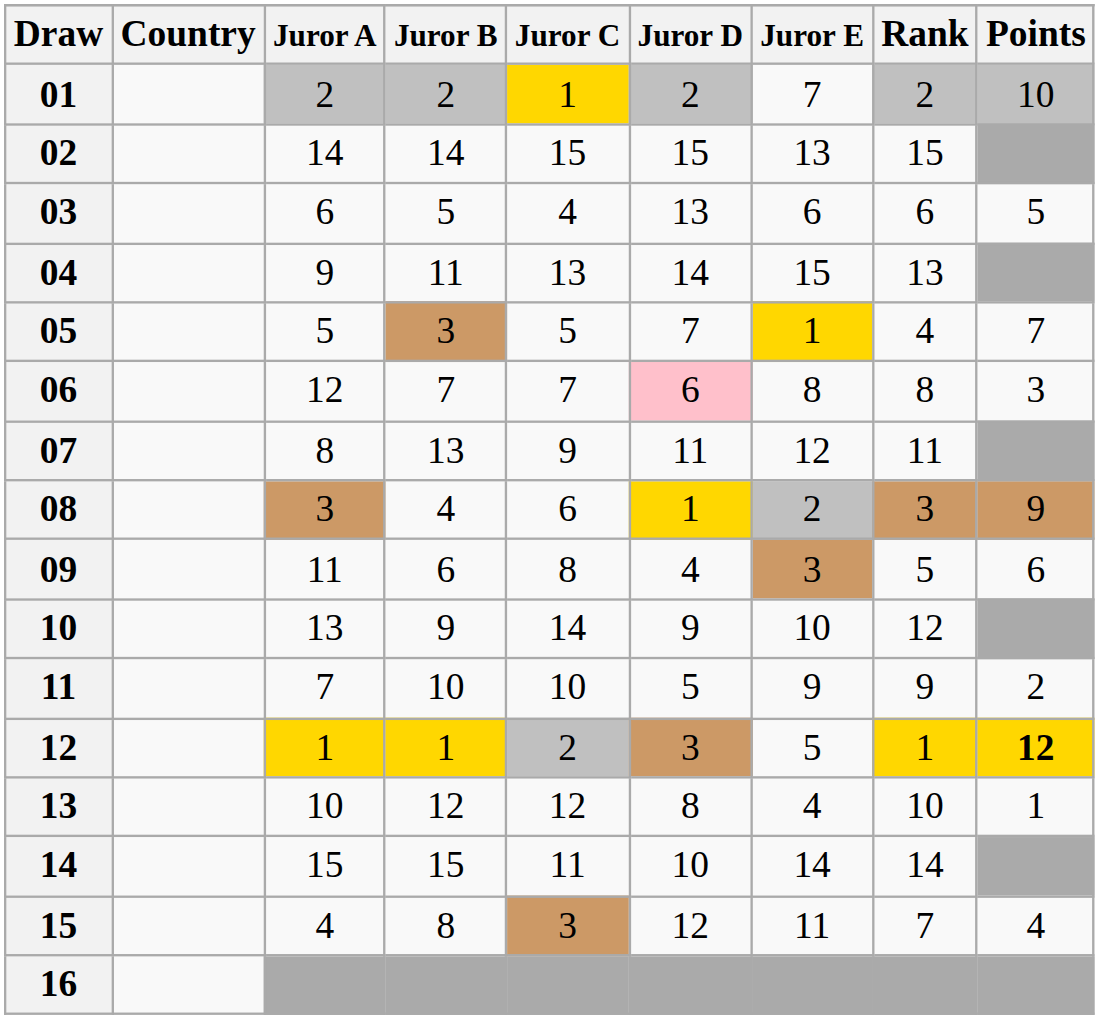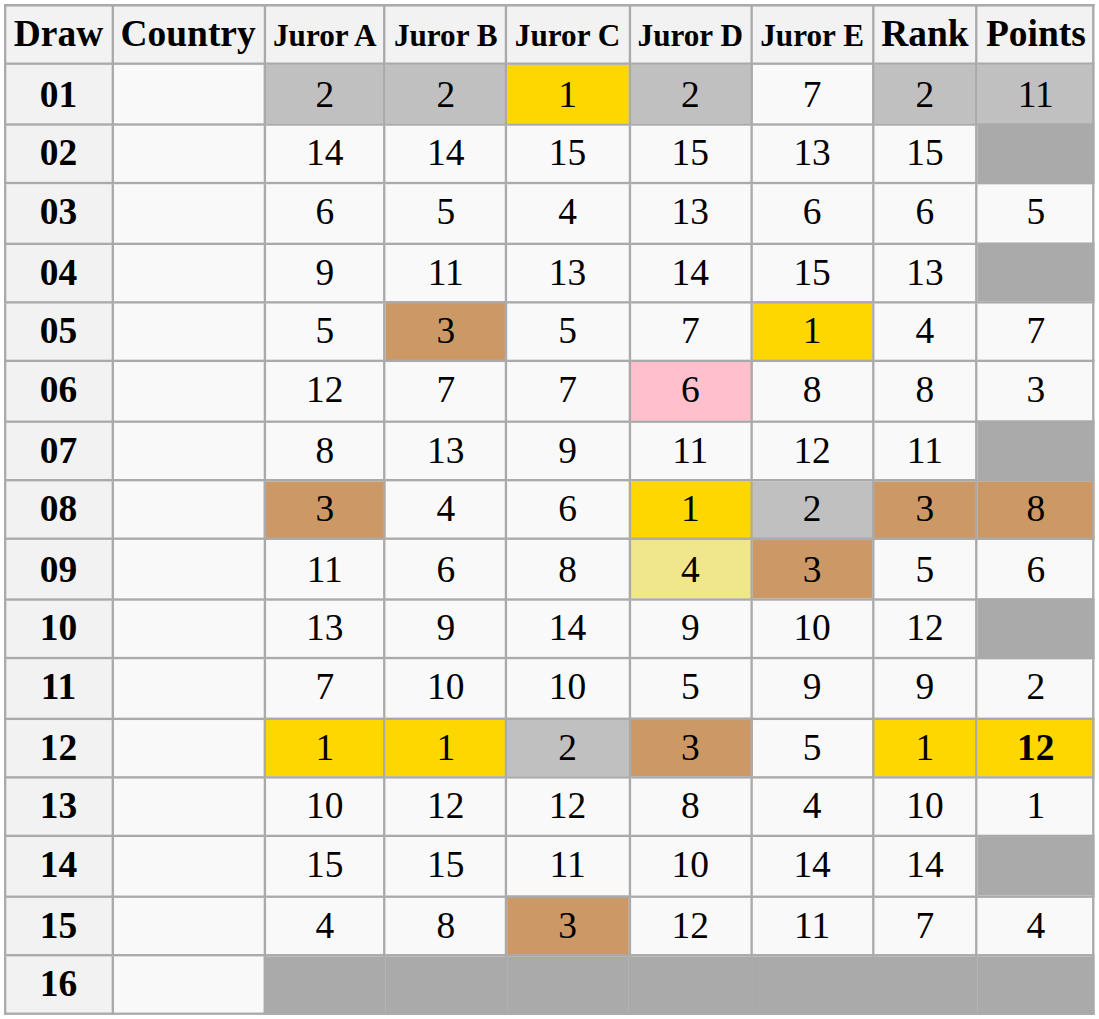01 | Points: 10 -> 11
08 | Points: 9 -> 8
09 | Juror D: no background -> khaki background
